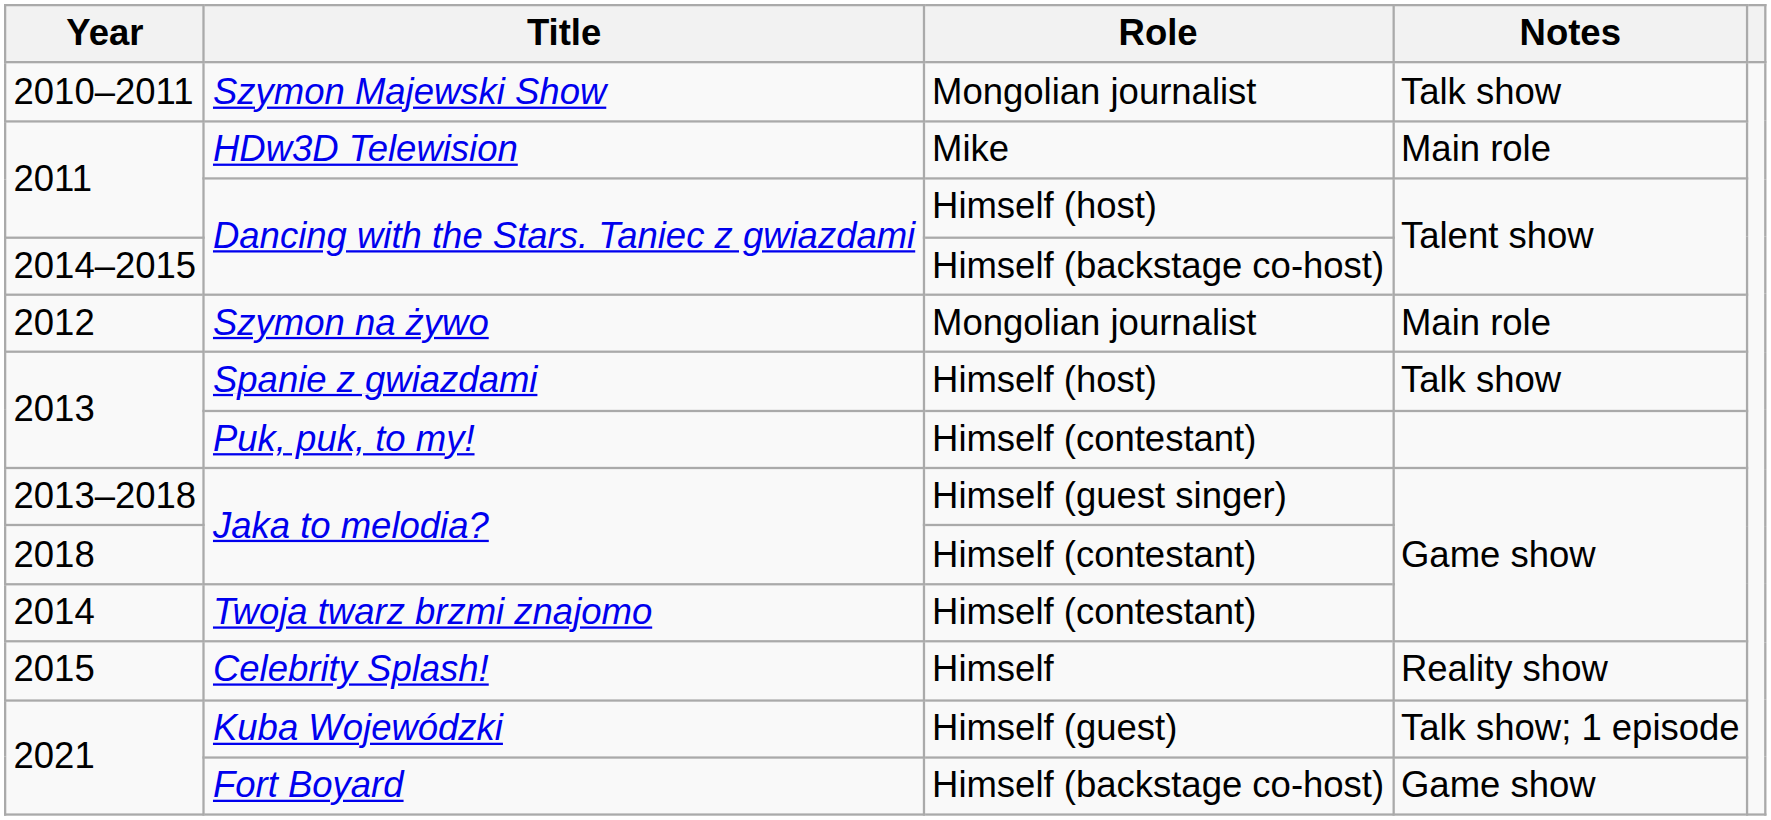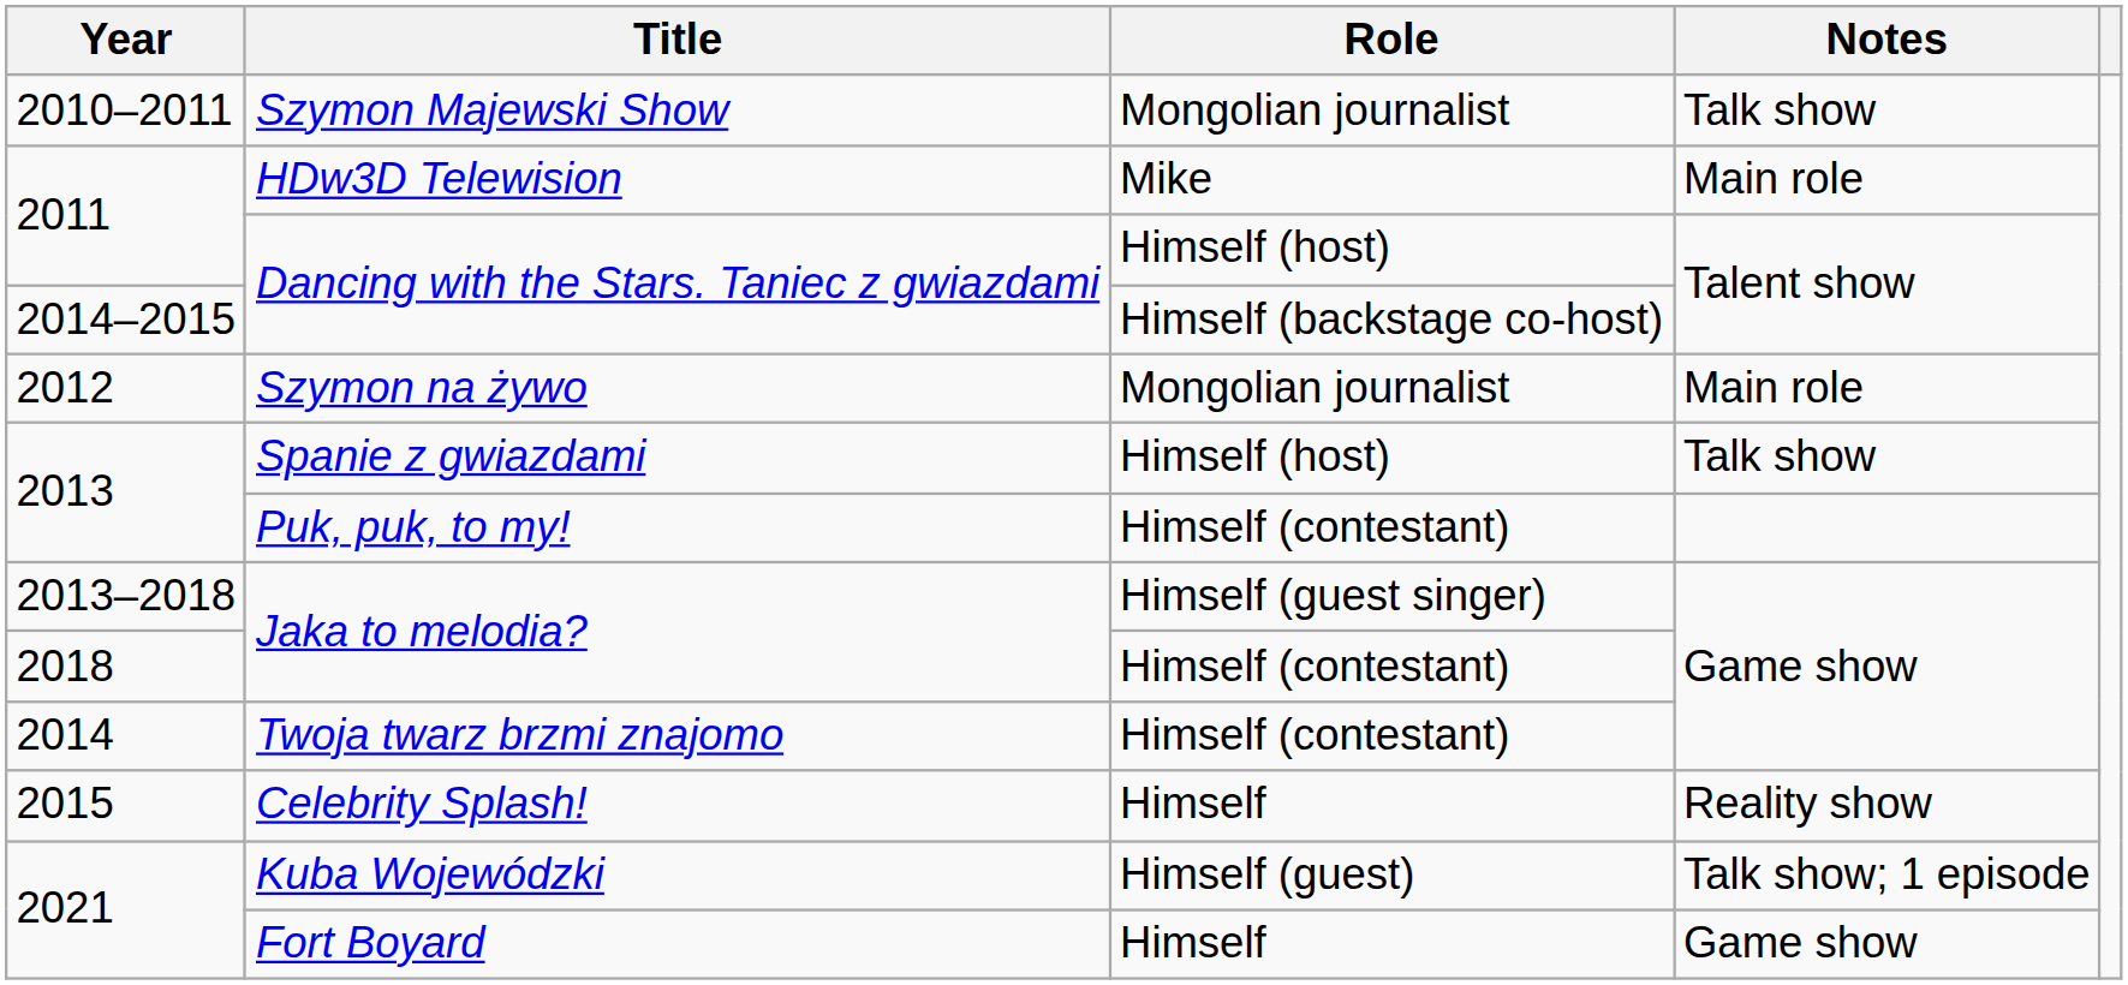Fort Boyard | Role: Himself (backstage co-host) -> Himself
